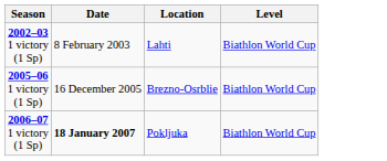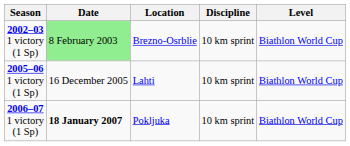+ column: Discipline | 10 km sprint | 10 km sprint | 10 km sprint
2002–03 1 victory (1 Sp) | Date: no background -> lightgreen background
2002–03 1 victory (1 Sp) | Location: Lahti -> Brezno-Osrblie
2005–06 1 victory (1 Sp) | Location: Brezno-Osrblie -> Lahti
